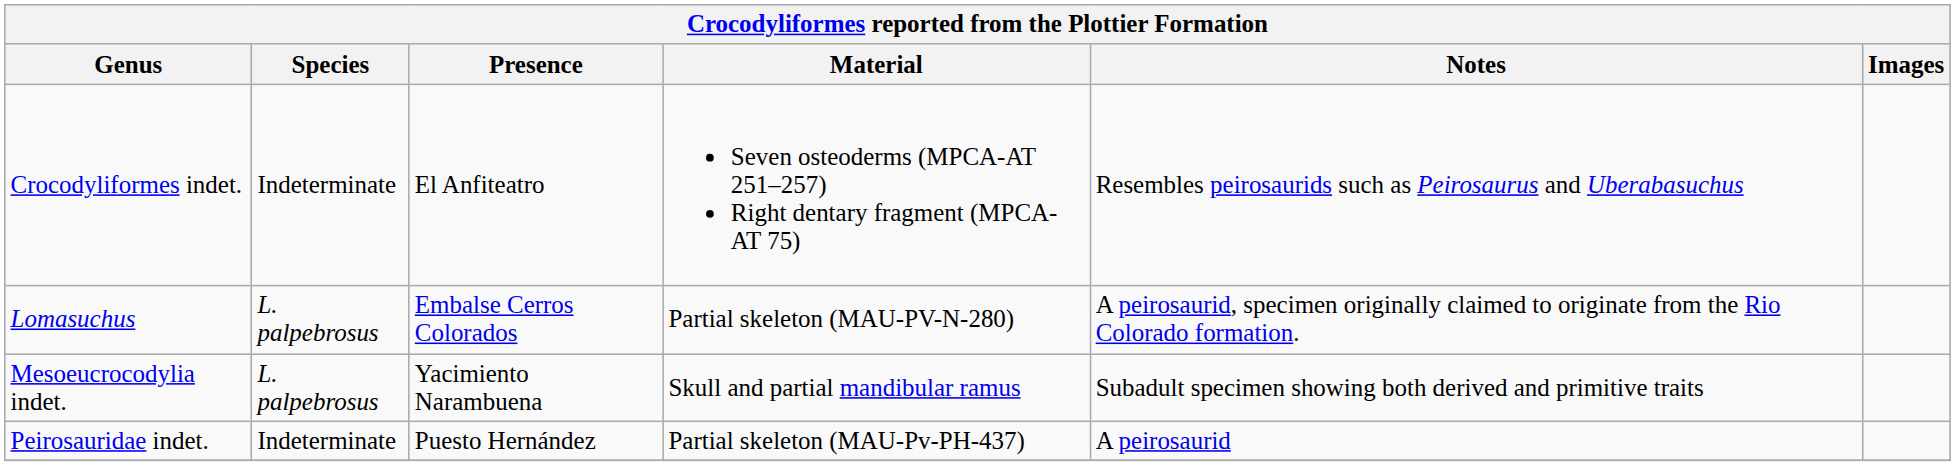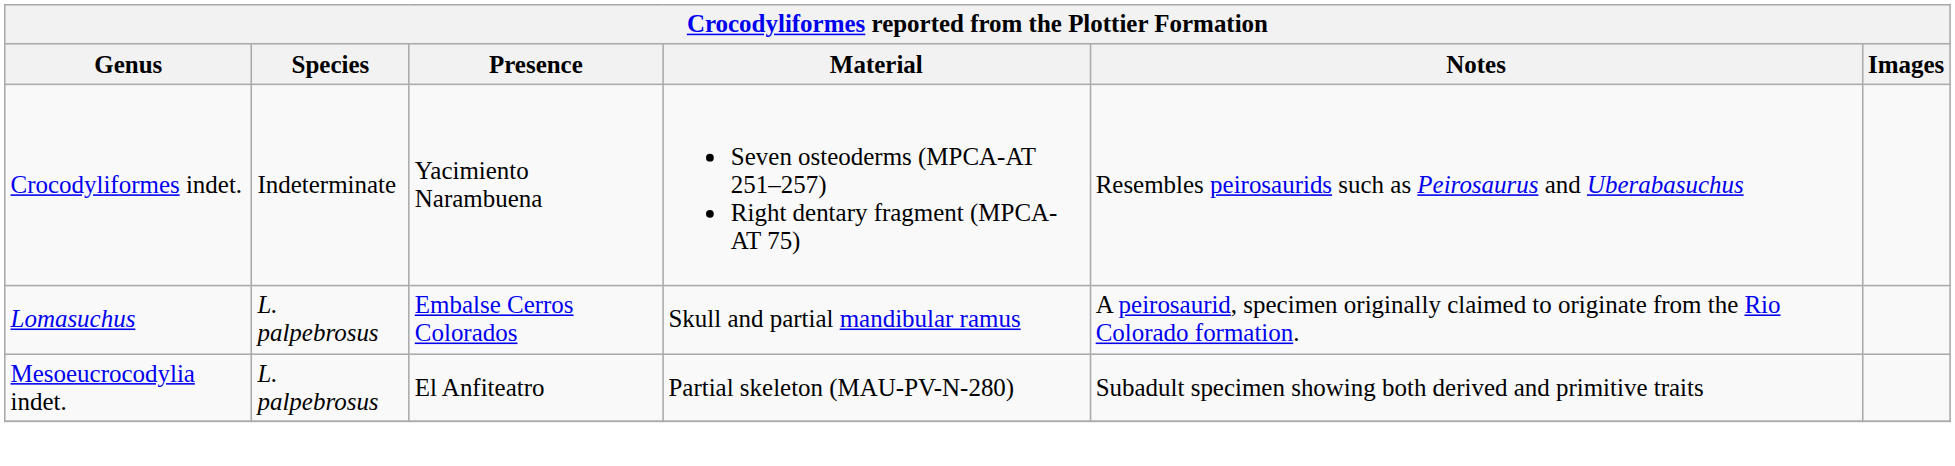Crocodyliformes indet. | Presence: El Anfiteatro -> Yacimiento Narambuena
Lomasuchus | Material: Partial skeleton (MAU-PV-N-280) -> Skull and partial mandibular ramus
Mesoeucrocodylia indet. | Presence: Yacimiento Narambuena -> El Anfiteatro
Mesoeucrocodylia indet. | Material: Skull and partial mandibular ramus -> Partial skeleton (MAU-PV-N-280)
- row: Peirosauridae indet. | Indeterminate | Puesto Hernández | Partial skeleton (MAU-Pv-PH-437) | A peirosaurid
